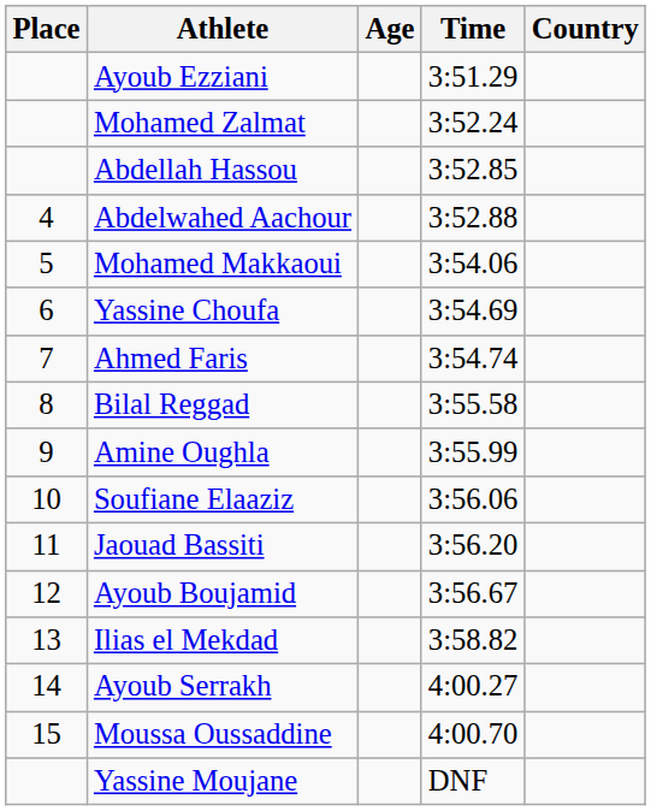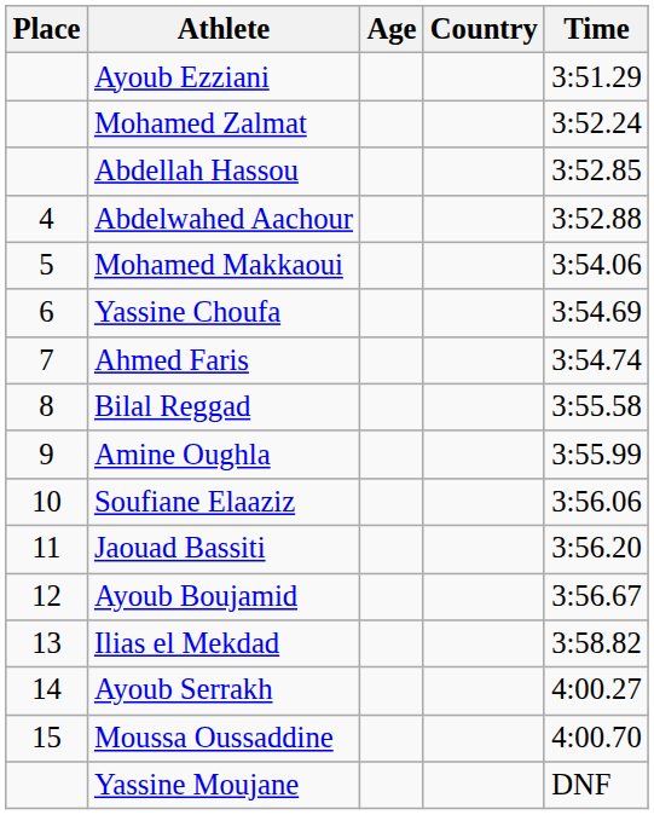columns swapped: Country <-> Time
